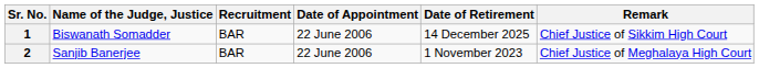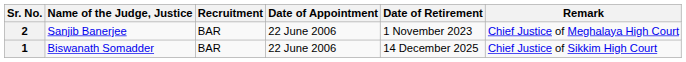rows swapped: 1 <-> 2
